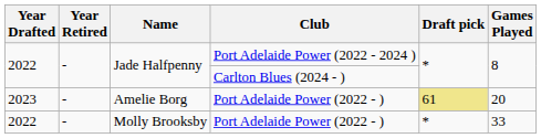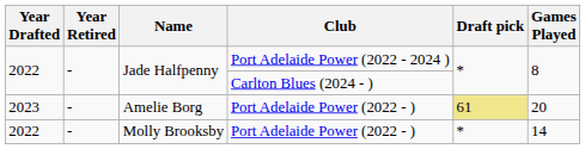Molly Brooksby | Games Played: 33 -> 14
